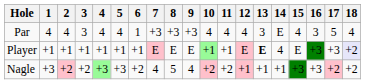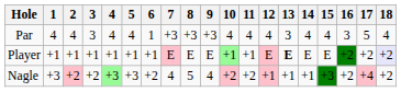Par | 14: E -> 4
Player | 14: 4 -> E
Player | 16: +3 -> +2
Player | 17: +3 -> +2
Nagle | 16: +3 -> +2
Nagle | 17: +2 -> +4
